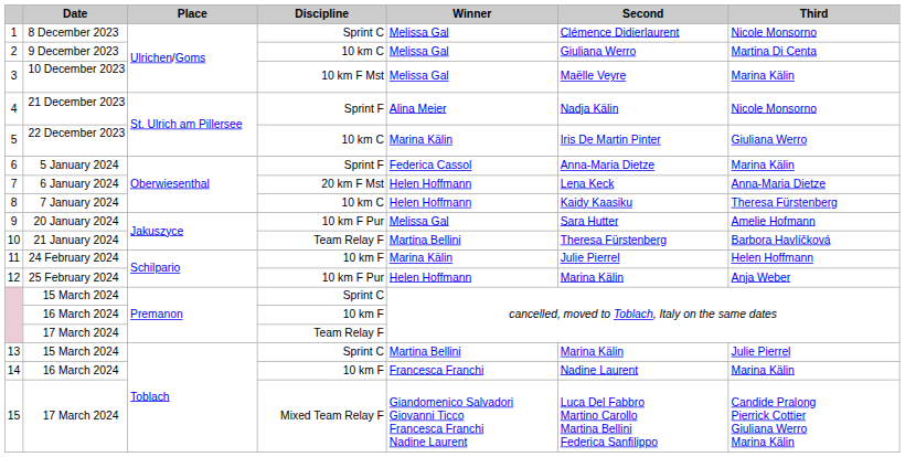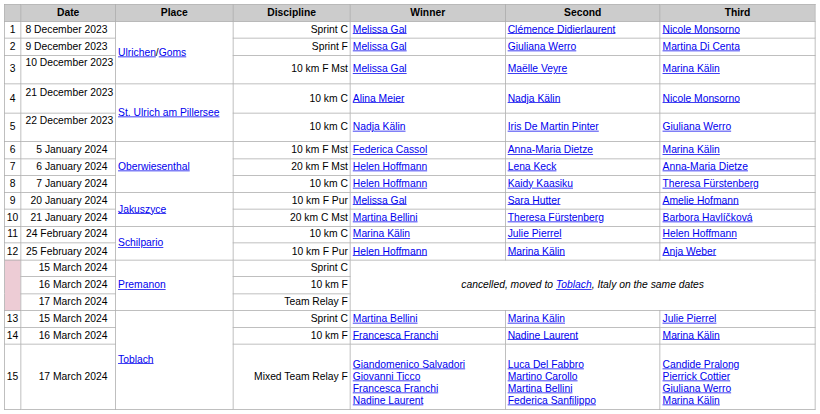2 | Discipline: 10 km C -> Sprint F
4 | Discipline: Sprint F -> 10 km C
5 | Winner: Marina Kälin -> Nadja Kälin
6 | Discipline: Sprint F -> 10 km F Mst
10 | Discipline: Team Relay F -> 20 km C Mst
11 | Discipline: 10 km F -> 10 km C
